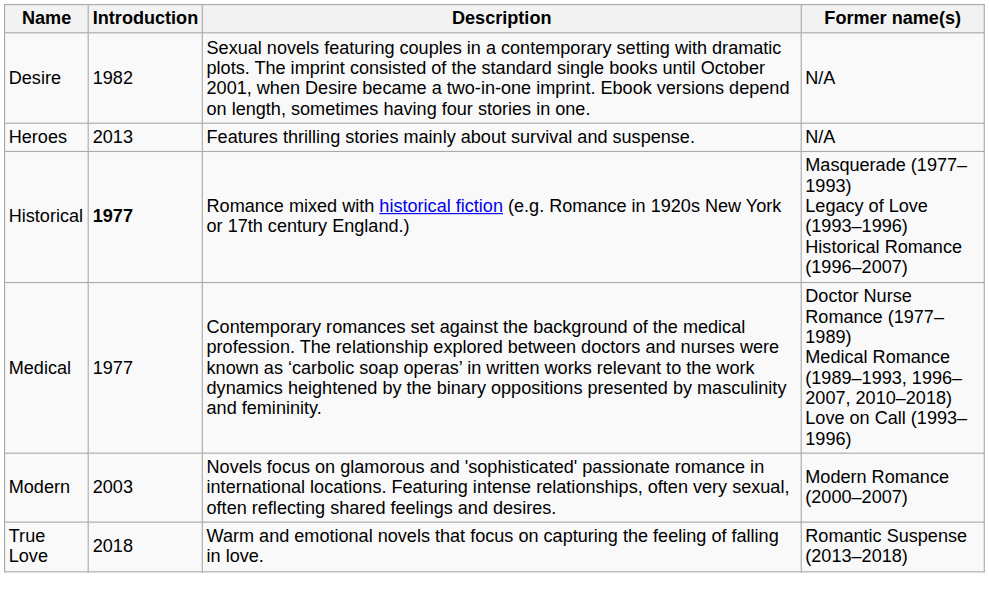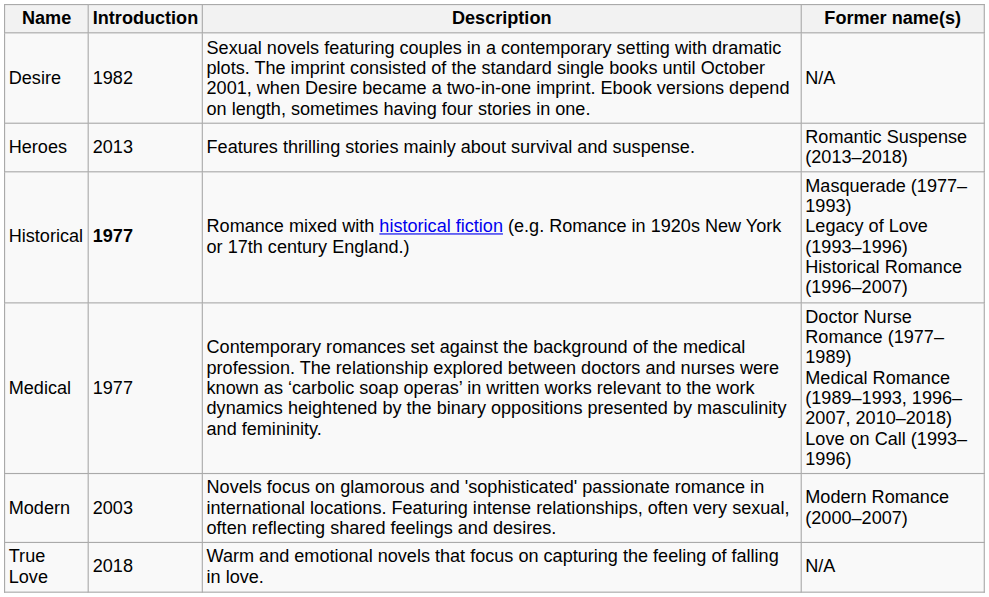Heroes | Former name(s): N/A -> Romantic Suspense (2013–2018)
True Love | Former name(s): Romantic Suspense (2013–2018) -> N/A
